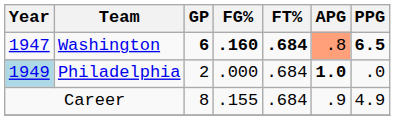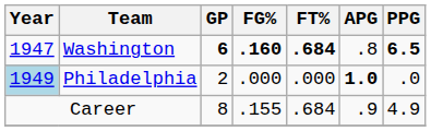Washington | APG: lightsalmon background -> no background
Philadelphia | FT%: .684 -> .000
